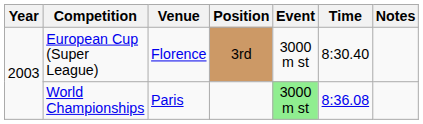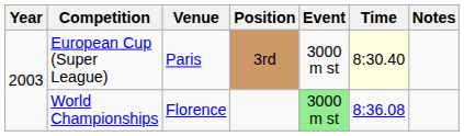European Cup (Super League) | Venue: Florence -> Paris
European Cup (Super League) | Time: no background -> lightyellow background
World Championships | Venue: Paris -> Florence
